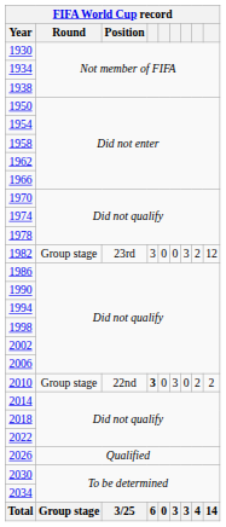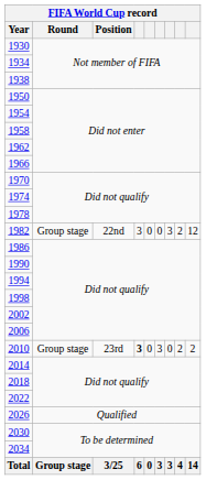1982 | Position: 23rd -> 22nd
2010 | Position: 22nd -> 23rd
